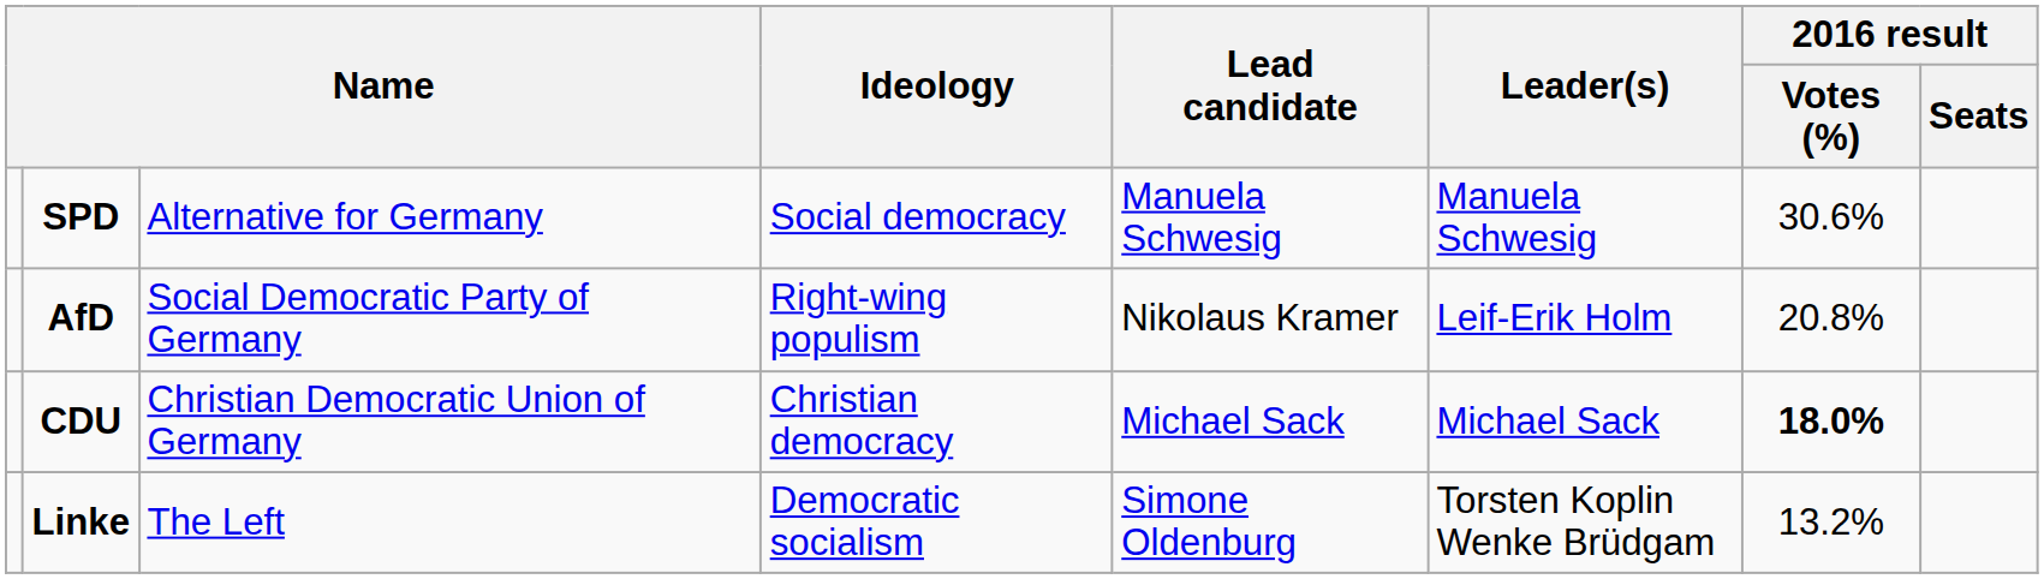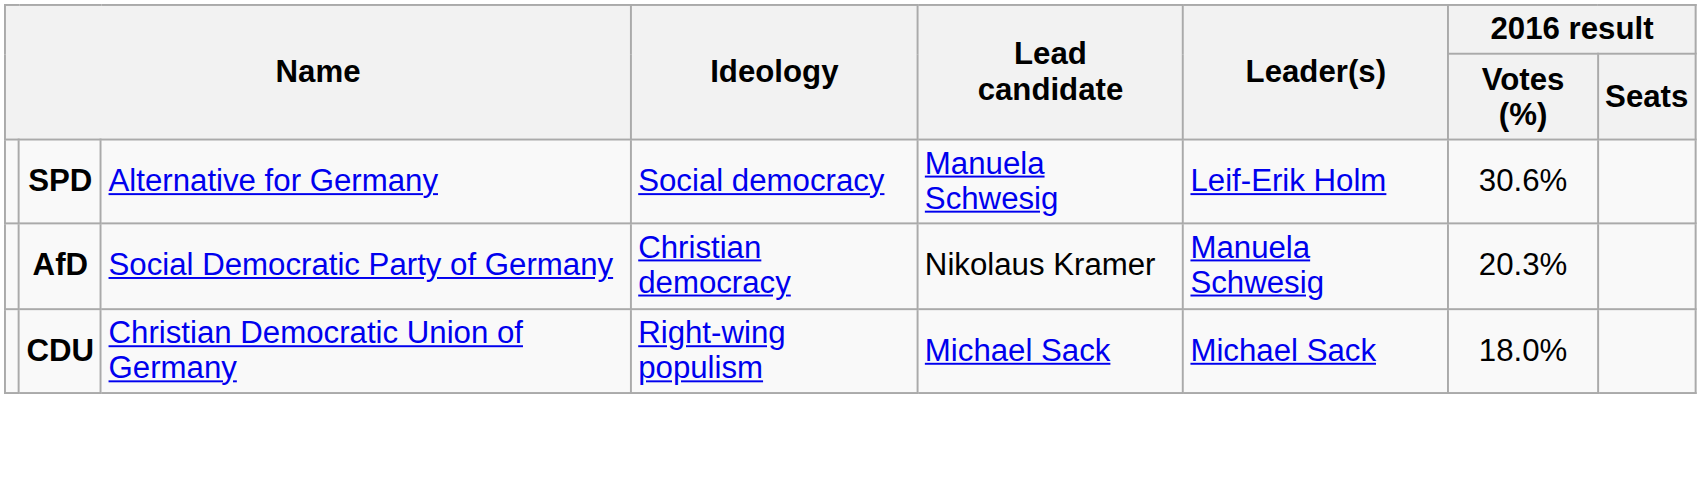SPD | Leader(s): Manuela Schwesig -> Leif-Erik Holm
AfD | Ideology: Right-wing populism -> Christian democracy
AfD | Leader(s): Leif-Erik Holm -> Manuela Schwesig
AfD | 2016 result / Votes (%): 20.8% -> 20.3%
CDU | Ideology: Christian democracy -> Right-wing populism
CDU | 2016 result / Votes (%): bold -> normal
- row: Linke | The Left | Democratic socialism | Simone Oldenburg | Torsten Koplin Wenke Brüdgam | 13.2%
